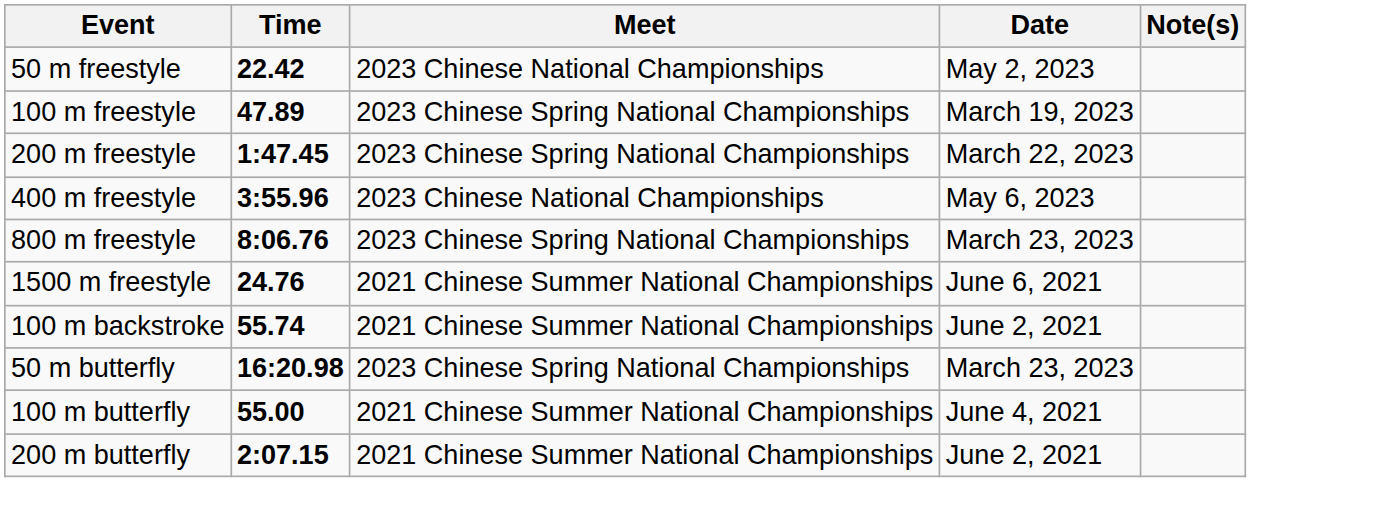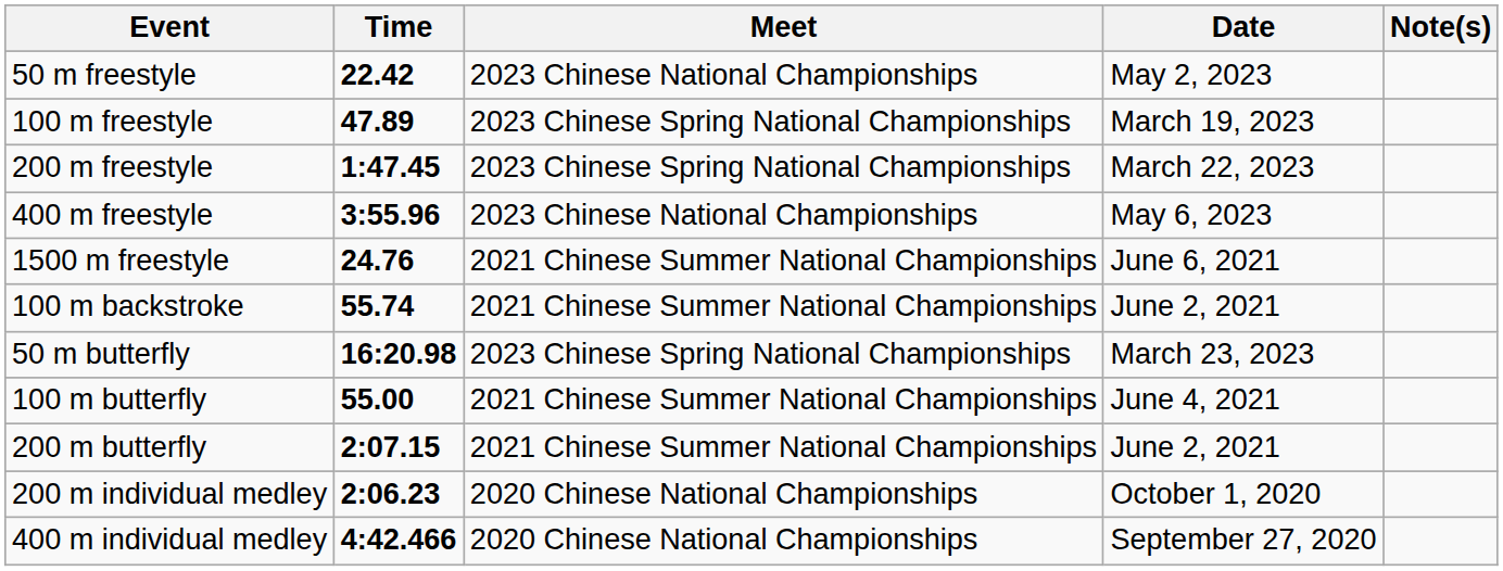- row: 800 m freestyle | 8:06.76 | 2023 Chinese Spring National Championships | March 23, 2023
+ row: 200 m individual medley | 2:06.23 | 2020 Chinese National Championships | October 1, 2020
+ row: 400 m individual medley | 4:42.466 | 2020 Chinese National Championships | September 27, 2020
